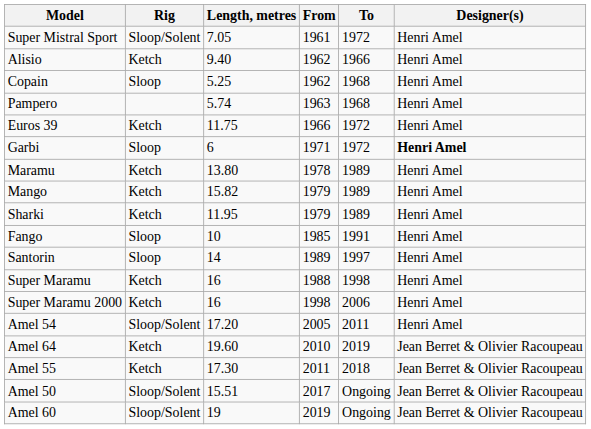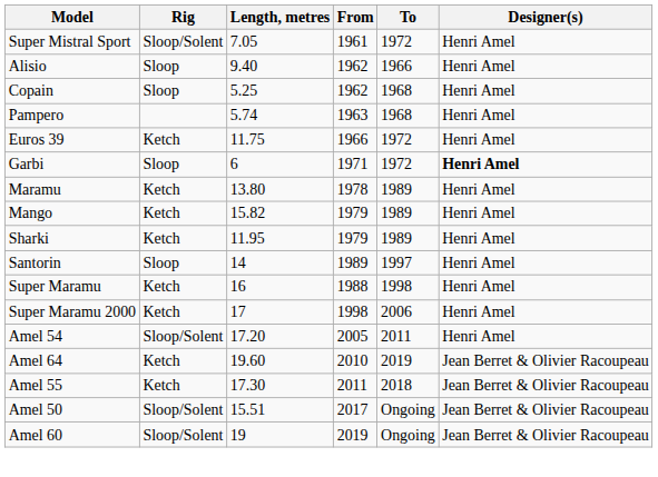Alisio | Rig: Ketch -> Sloop
- row: Fango | Sloop | 10 | 1985 | 1991 | Henri Amel
Super Maramu 2000 | Length, metres: 16 -> 17
